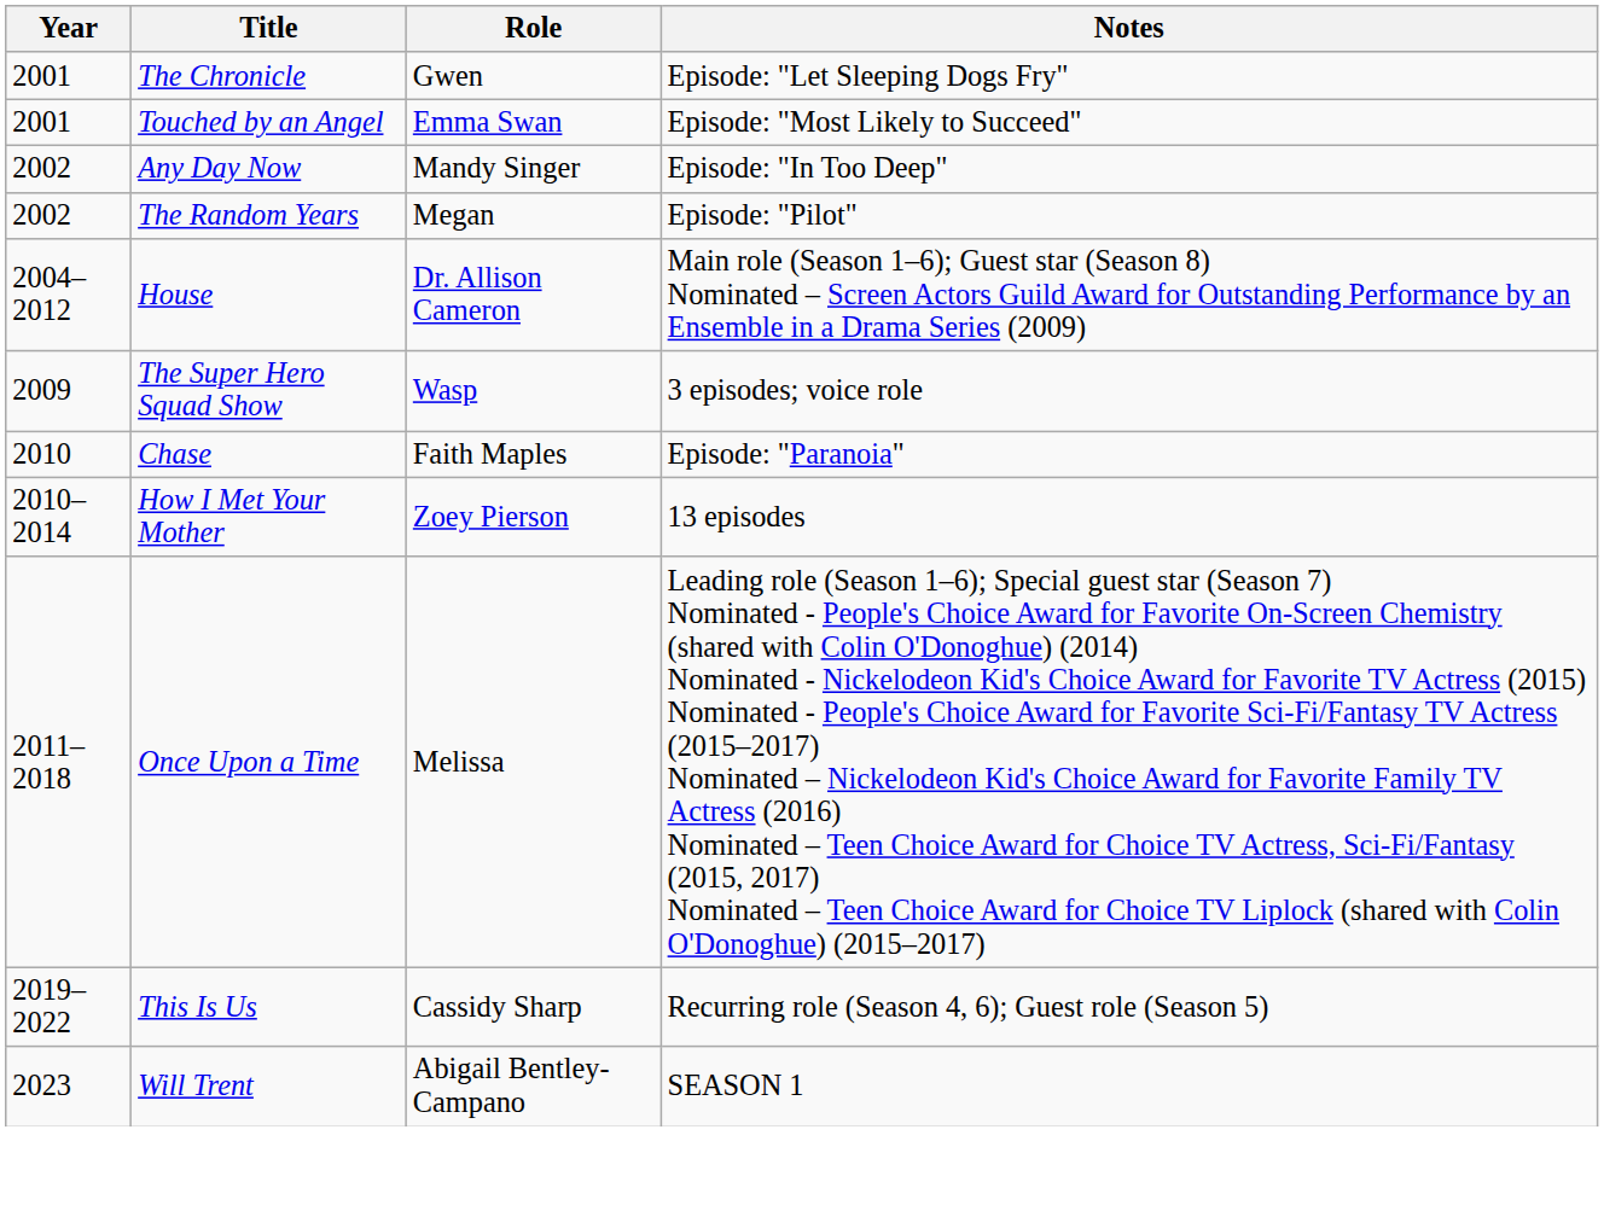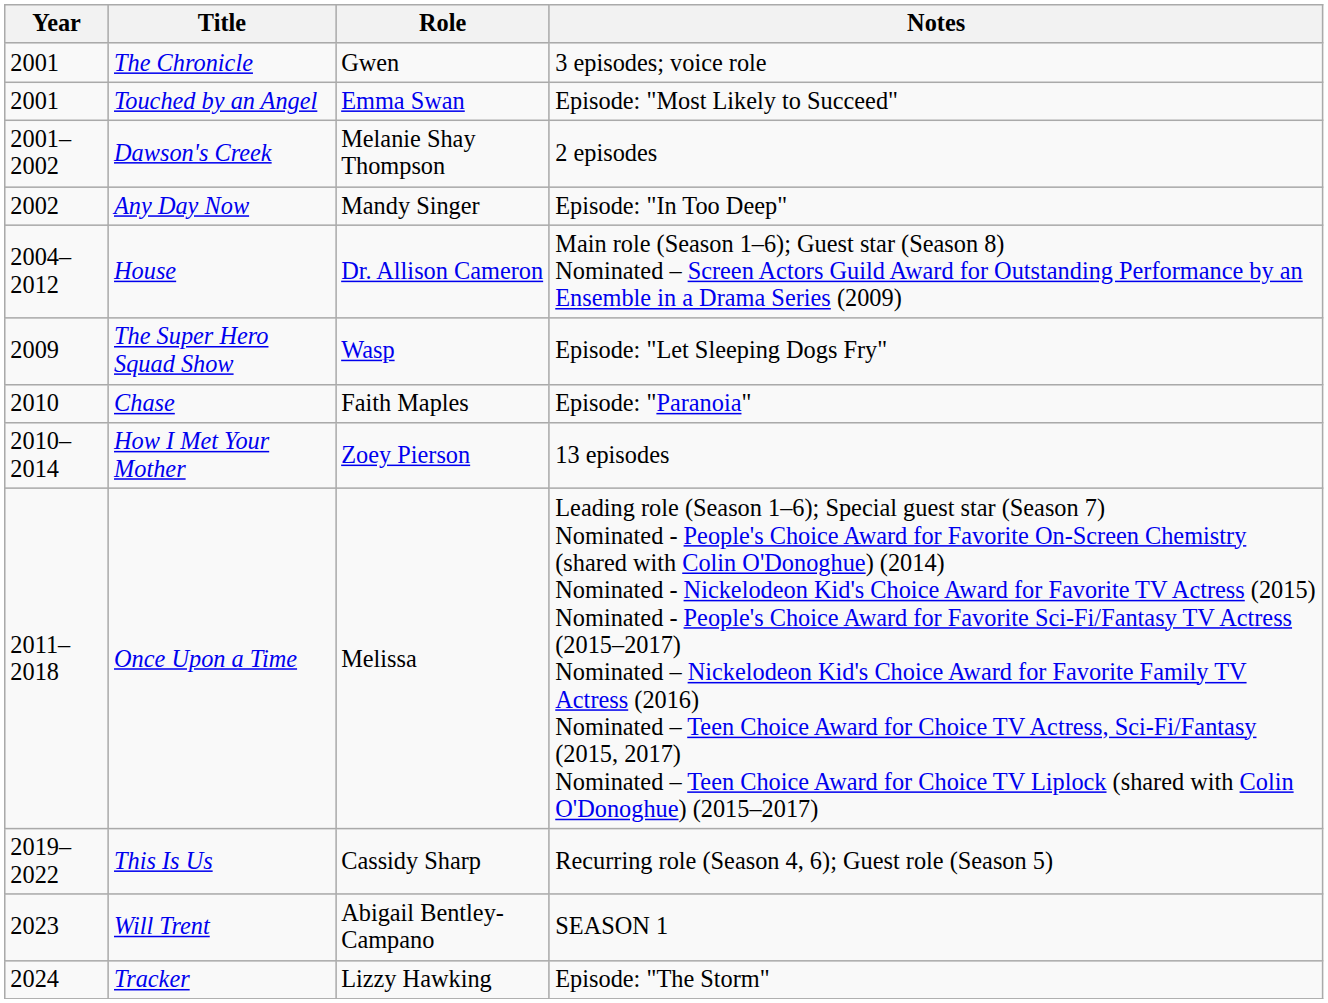The Chronicle | Notes: Episode: "Let Sleeping Dogs Fry" -> 3 episodes; voice role
+ row: 2001–2002 | Dawson's Creek | Melanie Shay Thompson | 2 episodes
- row: 2002 | The Random Years | Megan | Episode: "Pilot"
The Super Hero Squad Show | Notes: 3 episodes; voice role -> Episode: "Let Sleeping Dogs Fry"
+ row: 2024 | Tracker | Lizzy Hawking | Episode: "The Storm"
